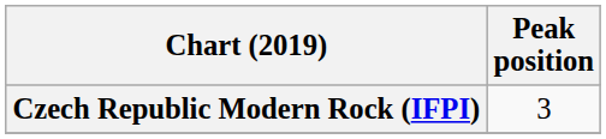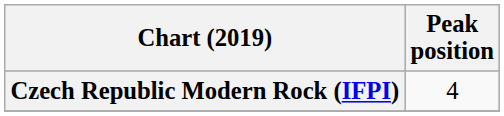Czech Republic Modern Rock (IFPI) | Peak position: 3 -> 4
